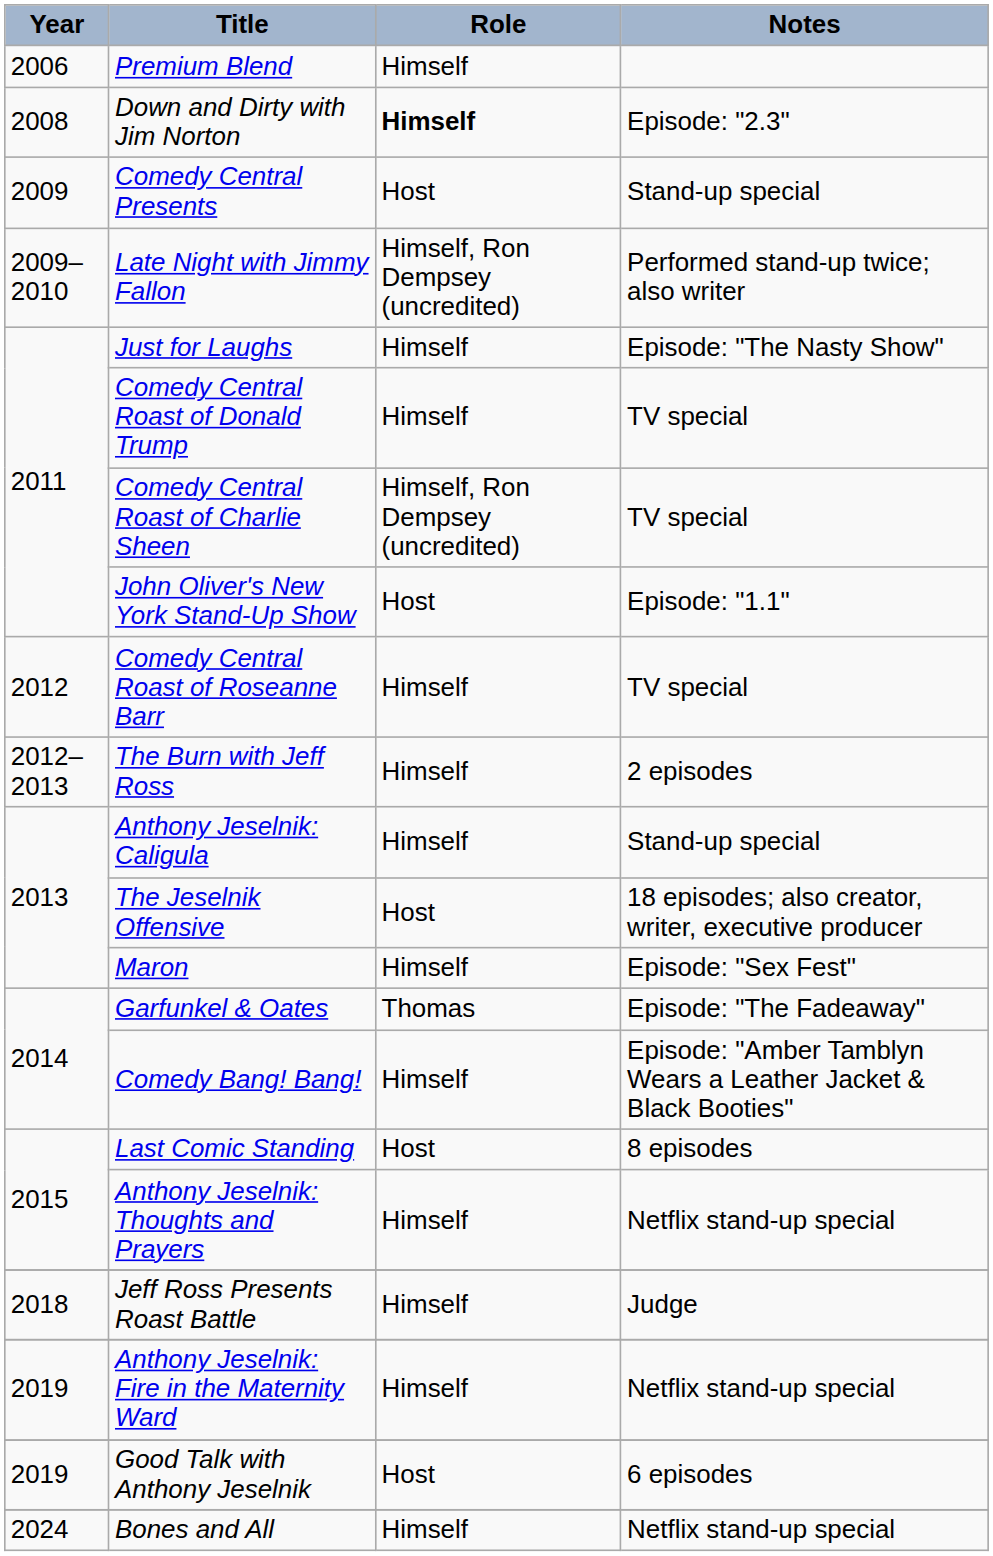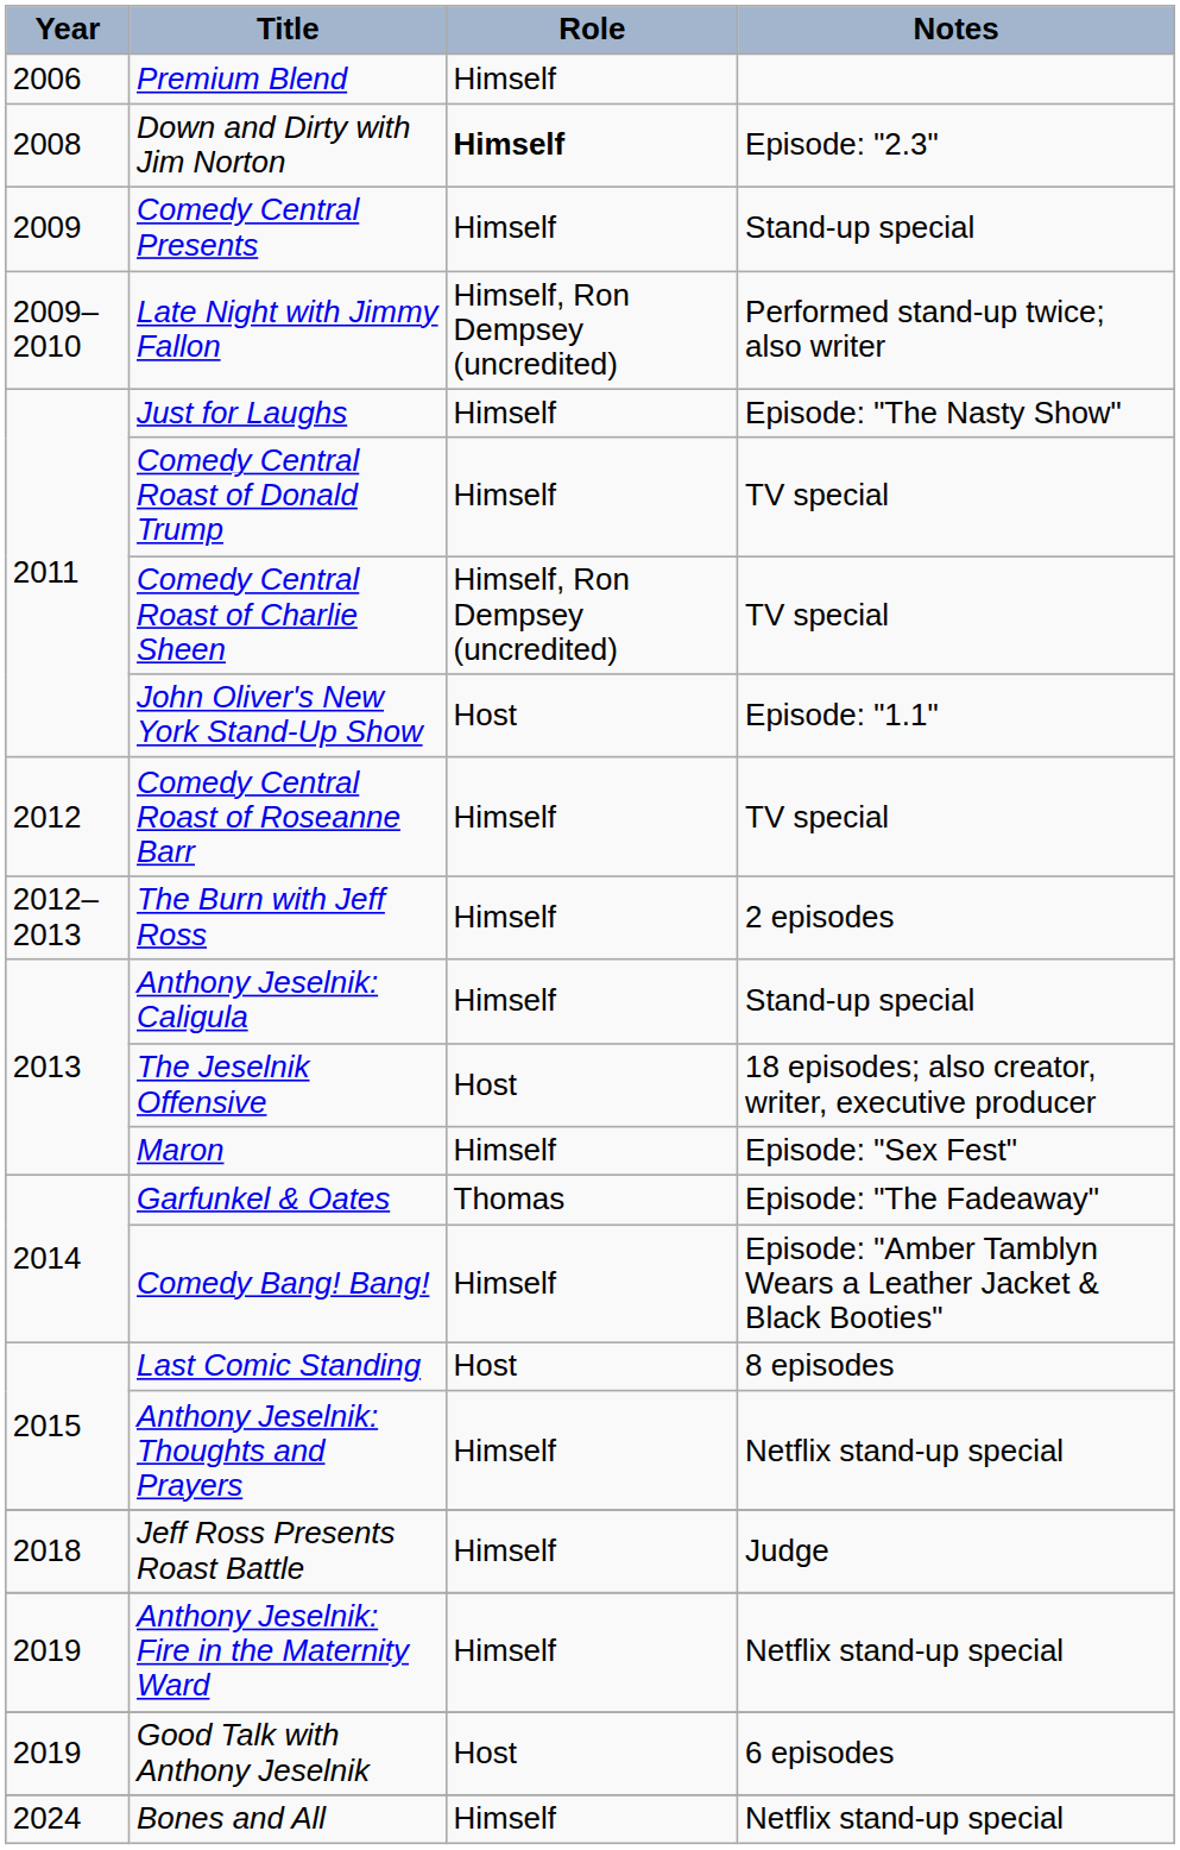Comedy Central Presents | Role: Host -> Himself
